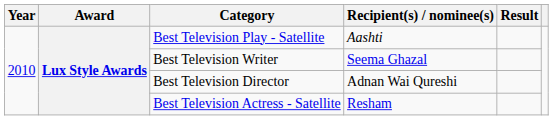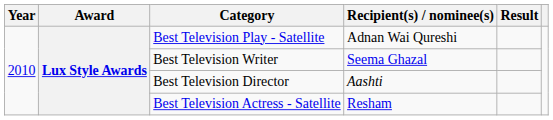Best Television Play - Satellite | Recipient(s) / nominee(s): Aashti -> Adnan Wai Qureshi
Best Television Director | Recipient(s) / nominee(s): Adnan Wai Qureshi -> Aashti
